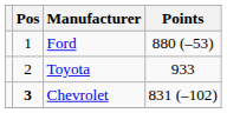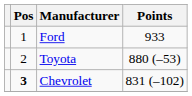Ford | Points: 880 (–53) -> 933
Toyota | Points: 933 -> 880 (–53)
